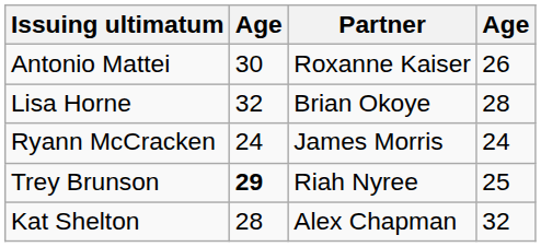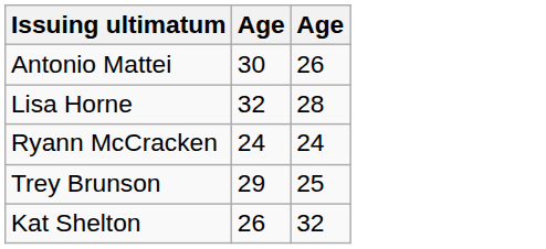- column: Partner | Roxanne Kaiser | Brian Okoye | James Morris | Riah Nyree | Alex Chapman
Trey Brunson | column 2: bold -> normal
Kat Shelton | column 2: 28 -> 26
